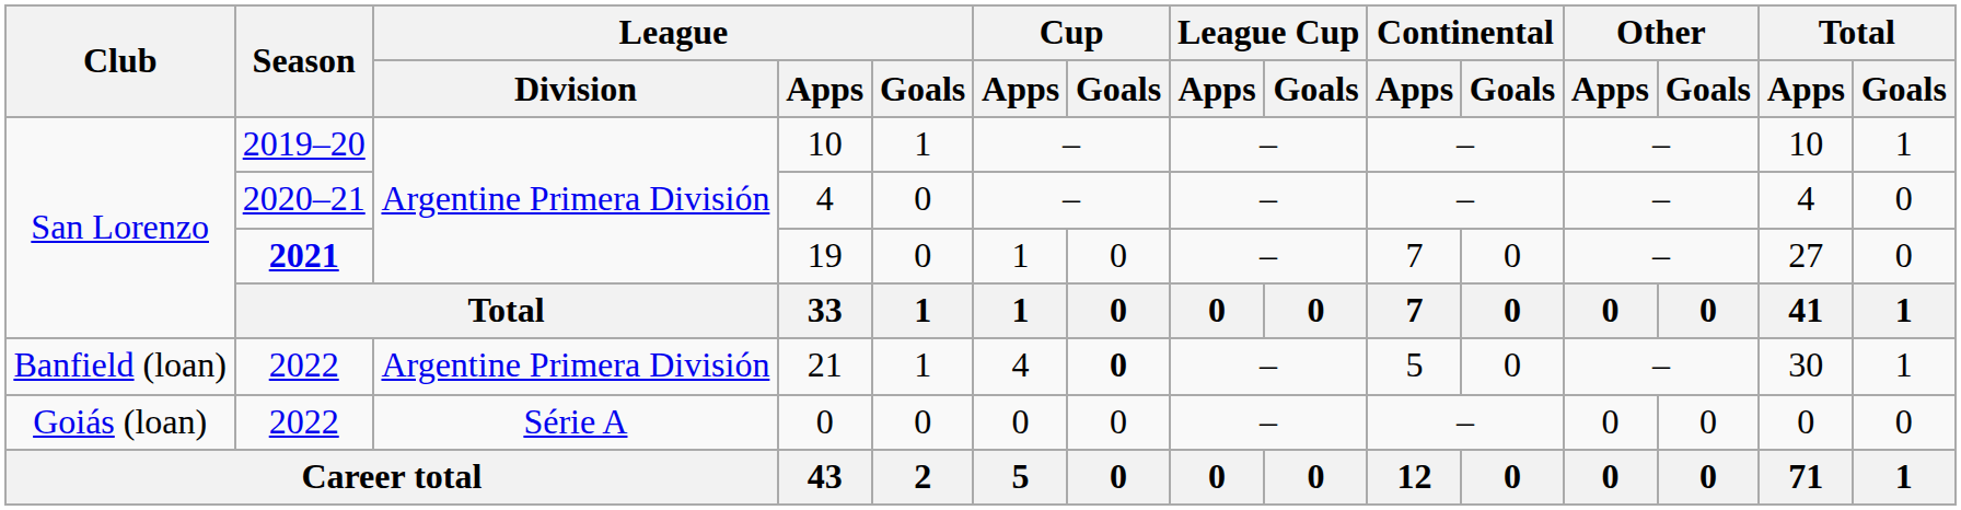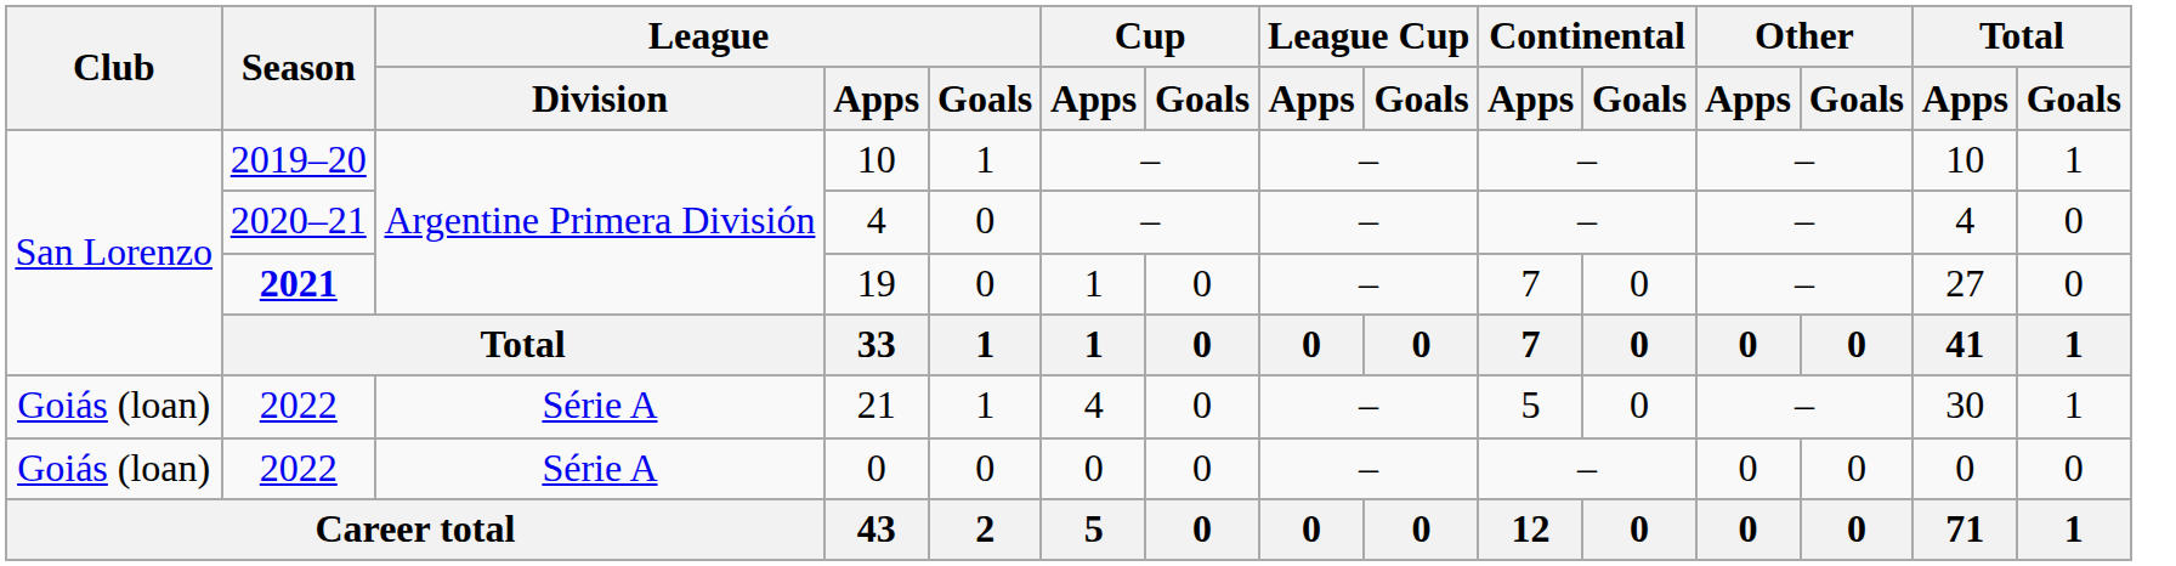21 | Club: Banfield (loan) -> Goiás (loan)
21 | League / Division: Argentine Primera División -> Série A
21 | Cup / Goals: bold -> normal
